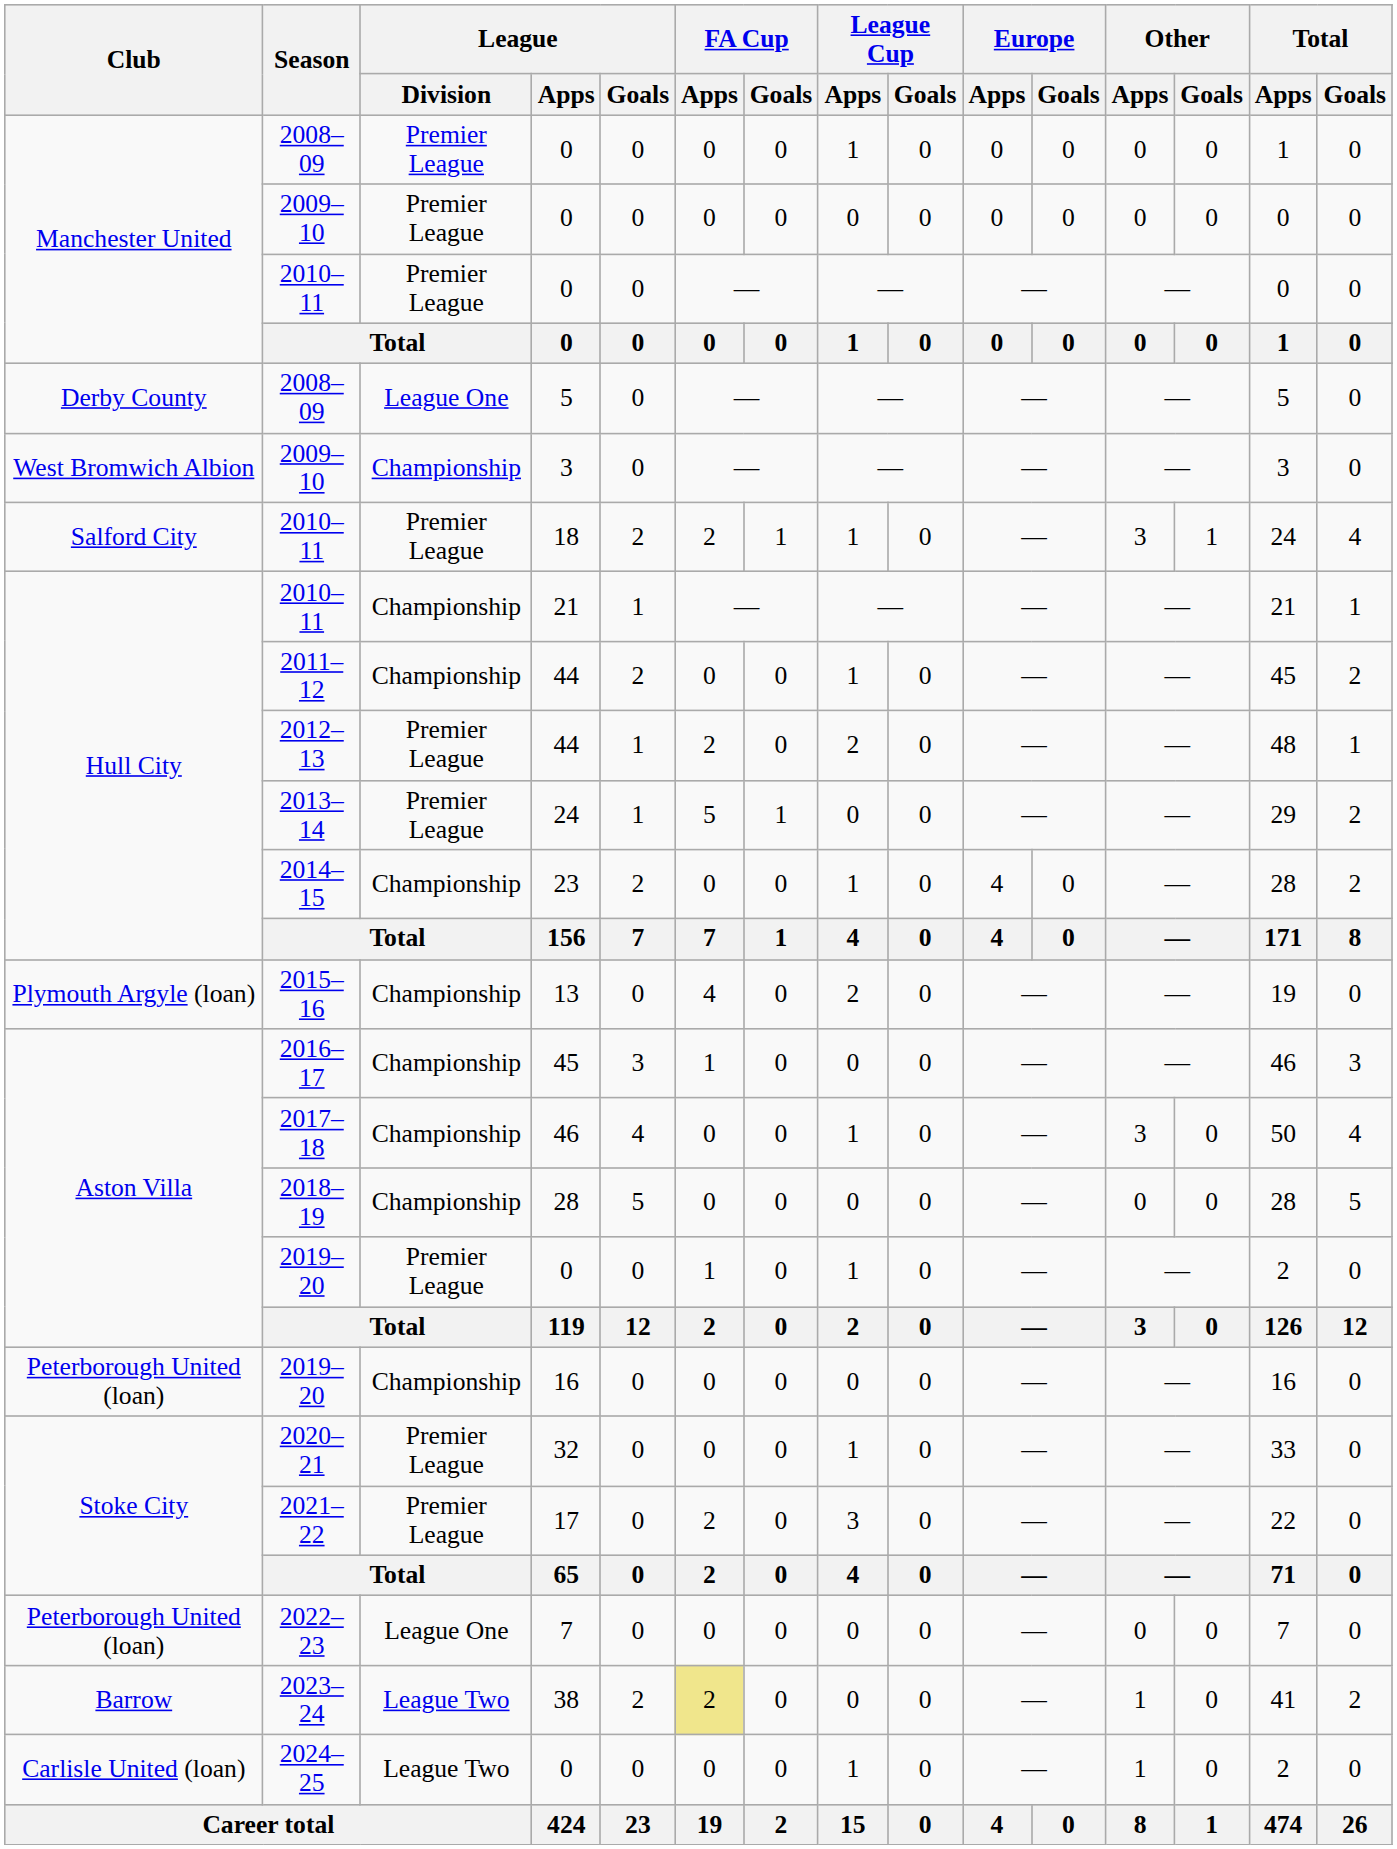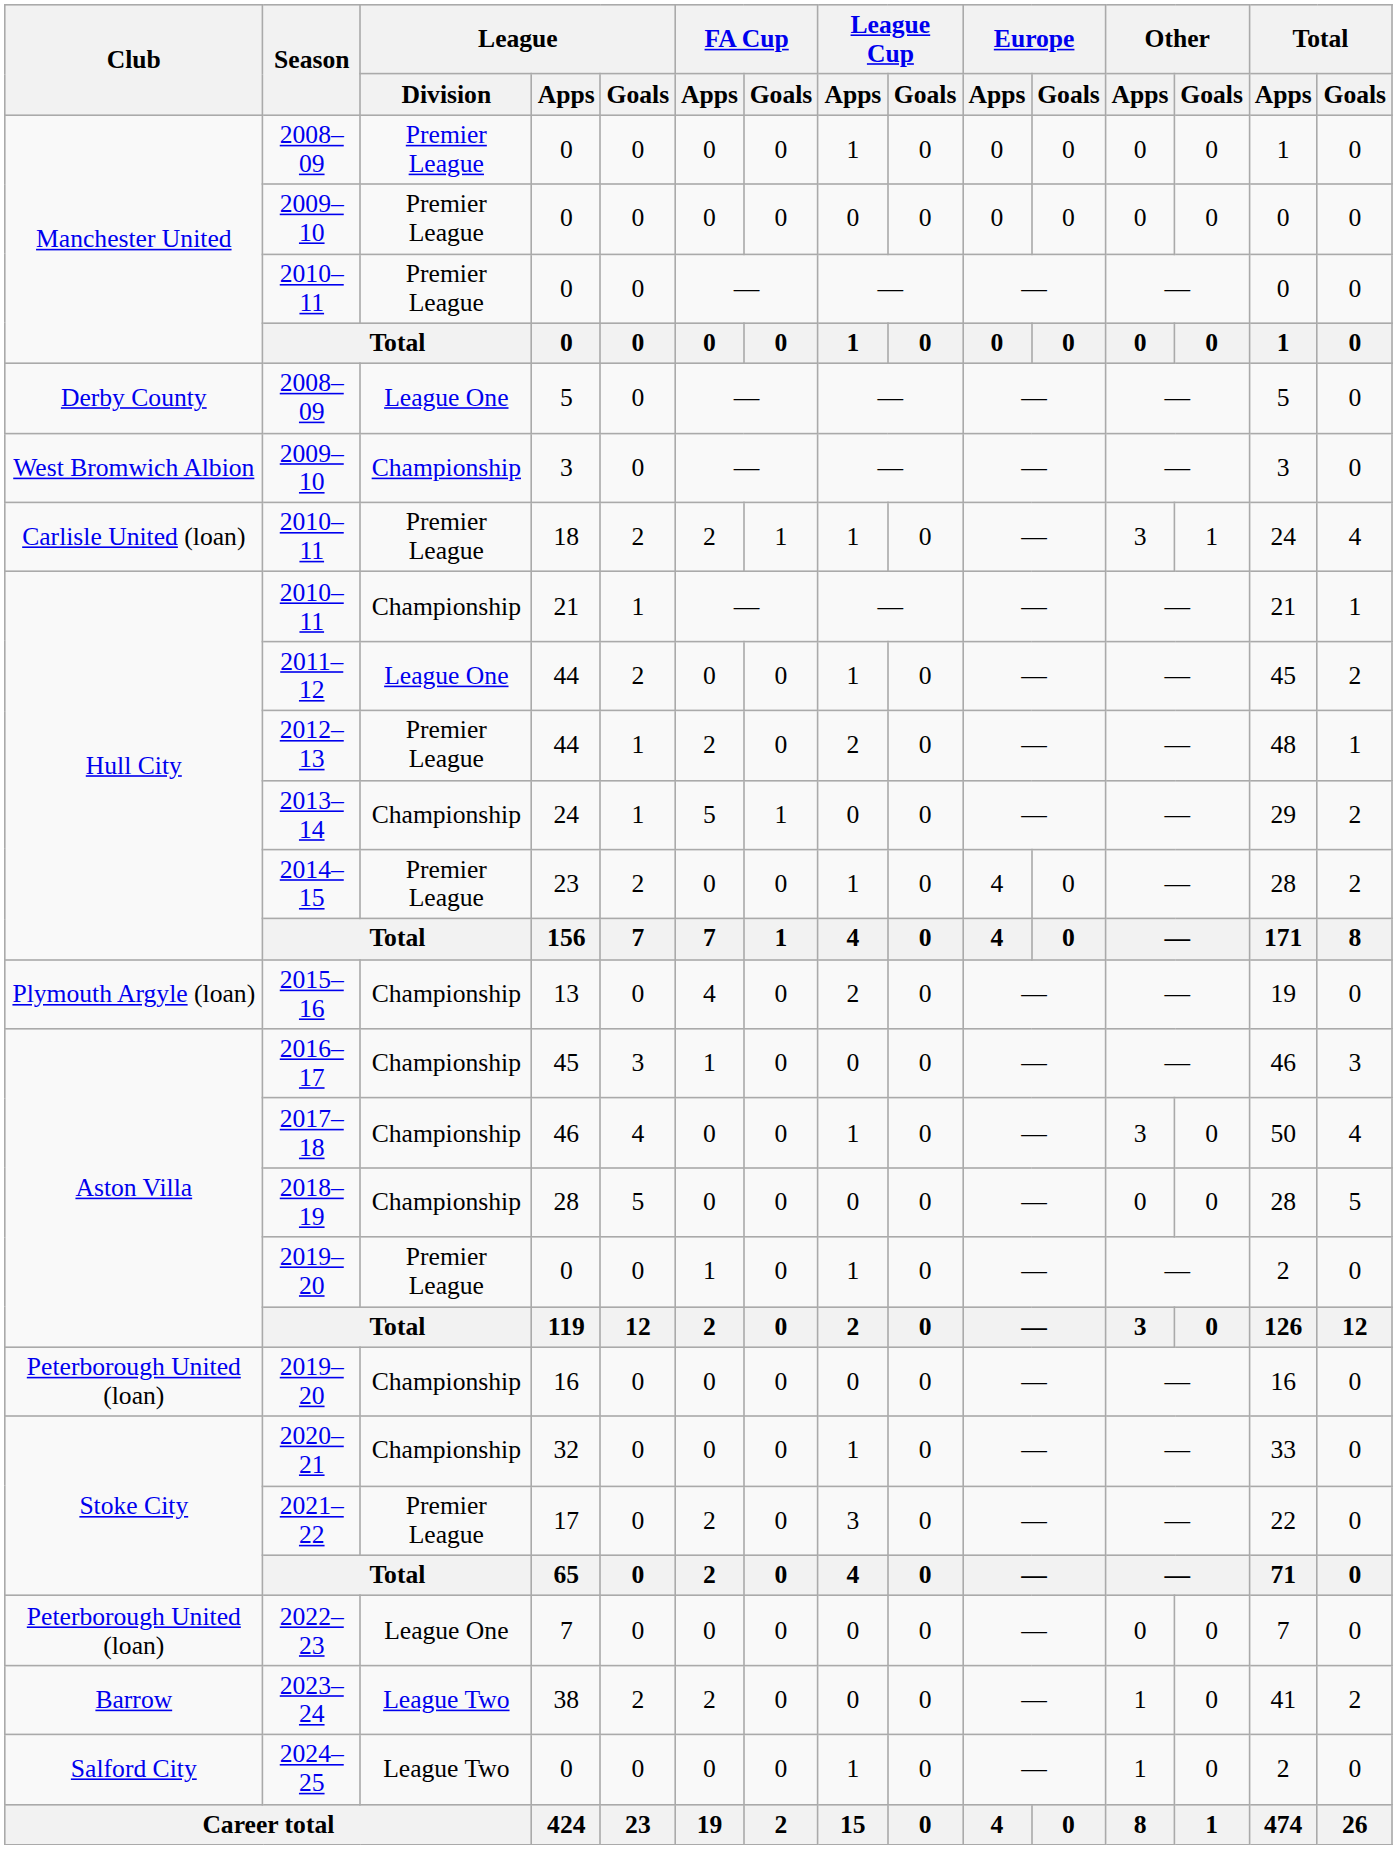2010–11 / 18 | Club: Salford City -> Carlisle United (loan)
2011–12 | League / Division: Championship -> League One
2013–14 | League / Division: Premier League -> Championship
2014–15 | League / Division: Championship -> Premier League
2020–21 | League / Division: Premier League -> Championship
2023–24 | FA Cup / Apps: khaki background -> no background
2024–25 | Club: Carlisle United (loan) -> Salford City
